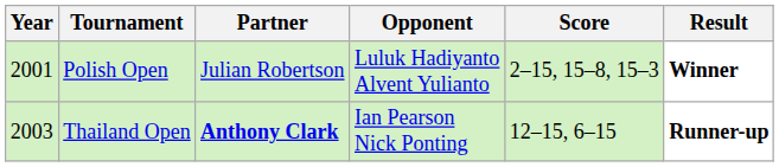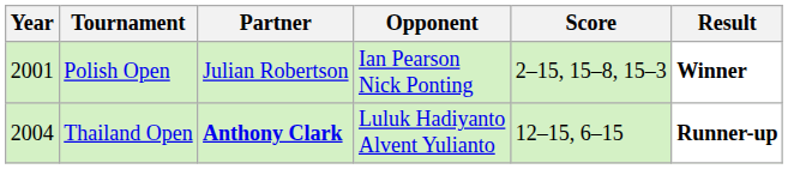Polish Open | Opponent: Luluk Hadiyanto Alvent Yulianto -> Ian Pearson Nick Ponting
Thailand Open | Year: 2003 -> 2004
Thailand Open | Opponent: Ian Pearson Nick Ponting -> Luluk Hadiyanto Alvent Yulianto
